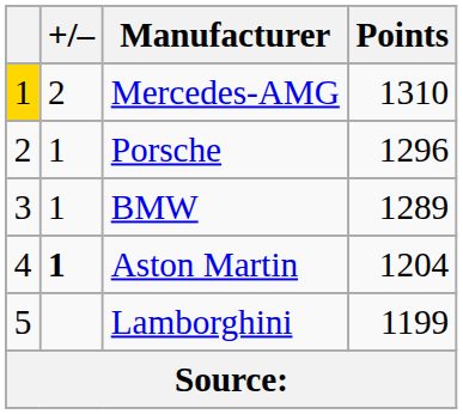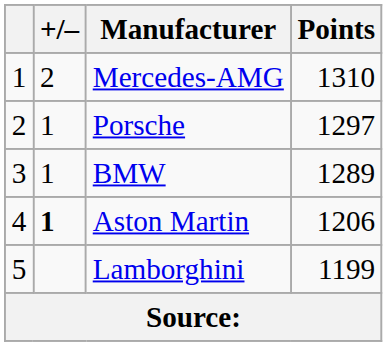Mercedes-AMG | column 1: gold background -> no background
Porsche | Points: 1296 -> 1297
Aston Martin | Points: 1204 -> 1206
